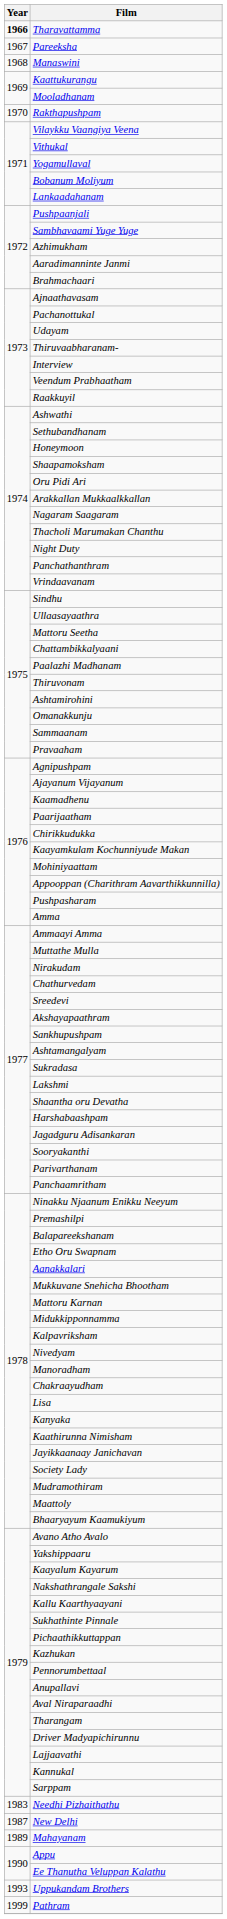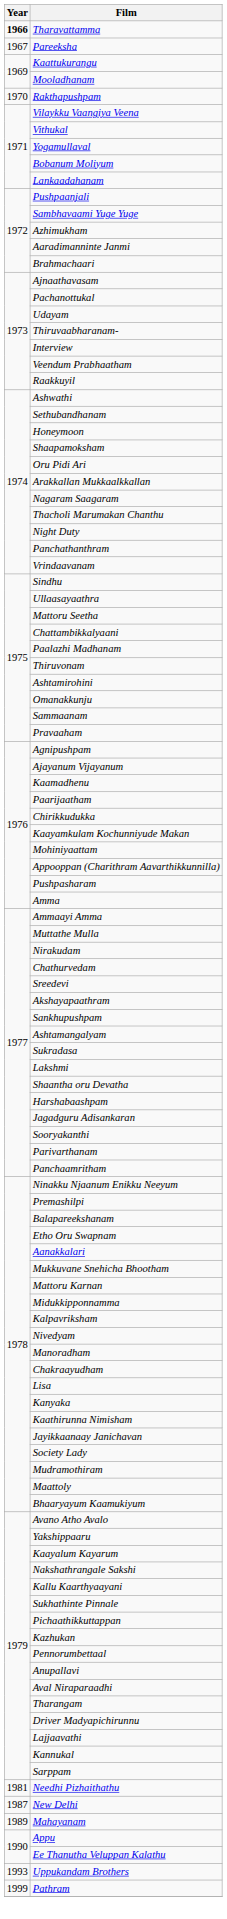- row: 1968 | Manaswini
Needhi Pizhaithathu | Year: 1983 -> 1981
